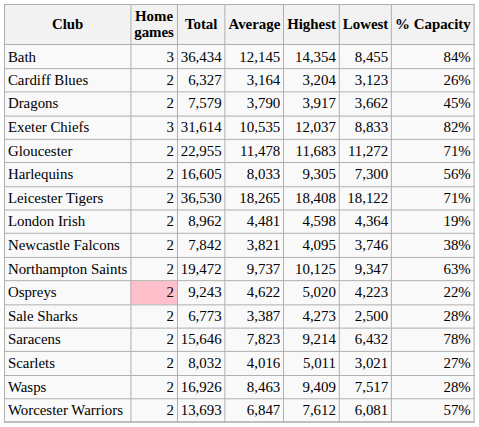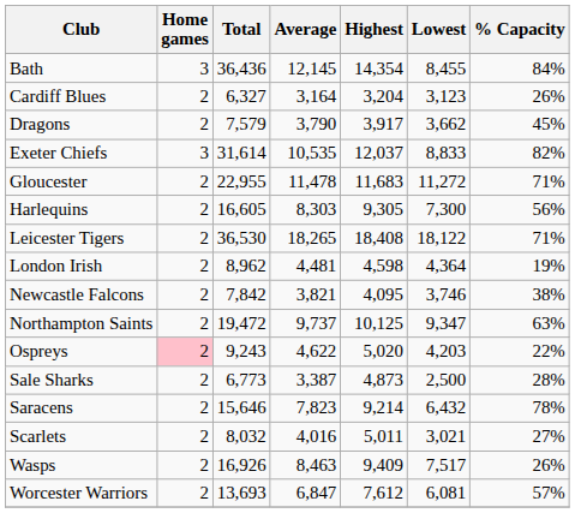Bath | Total: 36,434 -> 36,436
Harlequins | Average: 8,033 -> 8,303
Ospreys | Lowest: 4,223 -> 4,203
Sale Sharks | Highest: 4,273 -> 4,873
Wasps | % Capacity: 28% -> 26%
